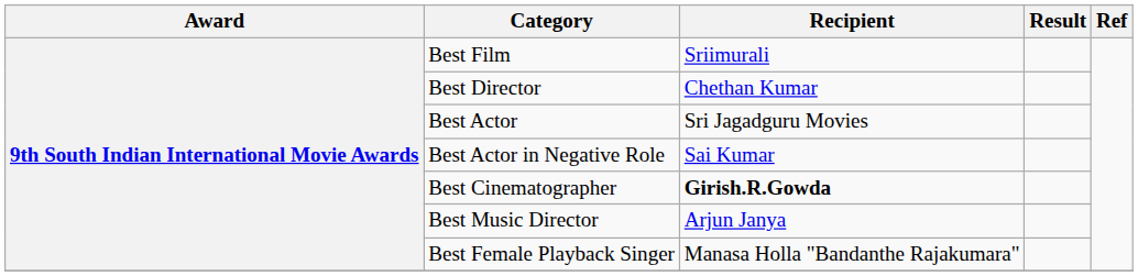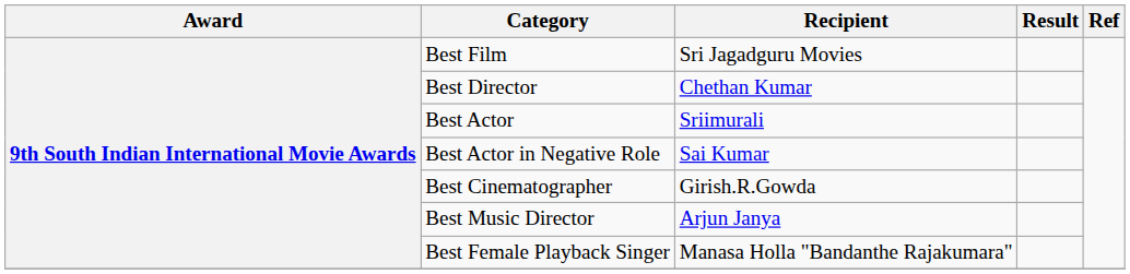Best Film | Recipient: Sriimurali -> Sri Jagadguru Movies
Best Actor | Recipient: Sri Jagadguru Movies -> Sriimurali
Best Cinematographer | Recipient: bold -> normal
